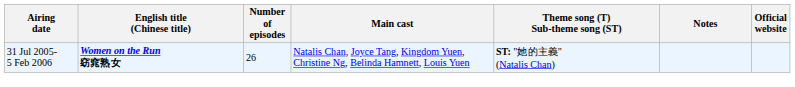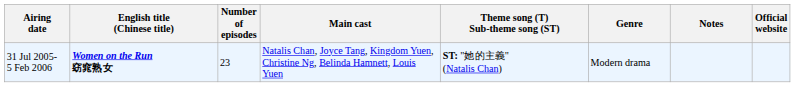+ column: Genre | Modern drama
31 Jul 2005- 5 Feb 2006 | Number of episodes: 26 -> 23
